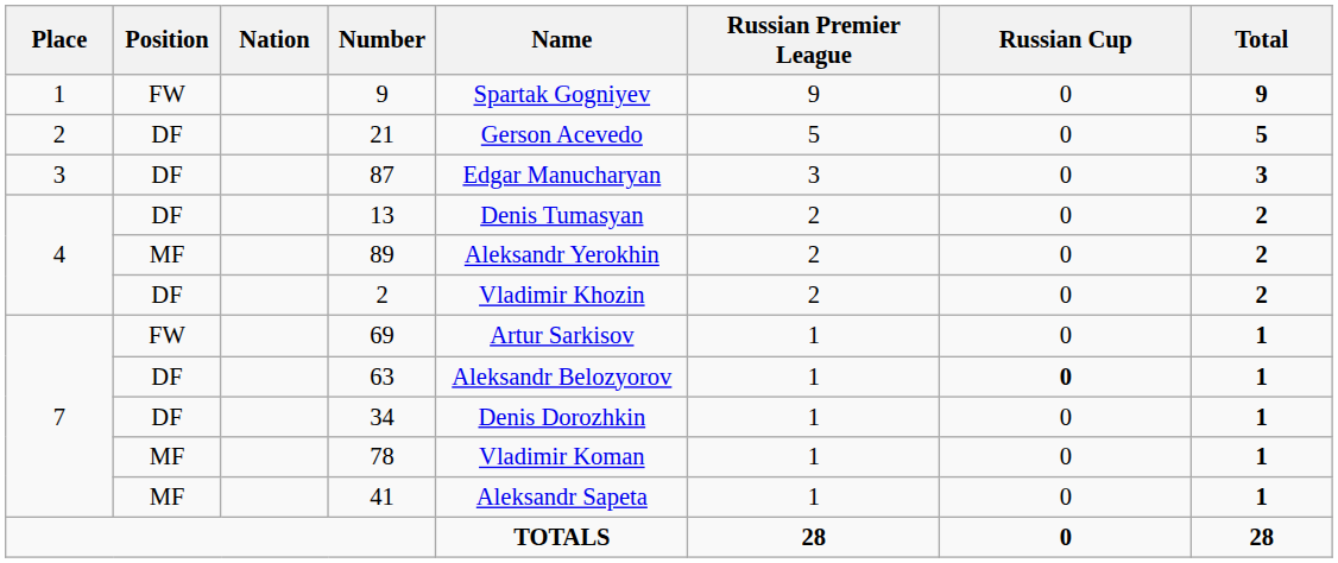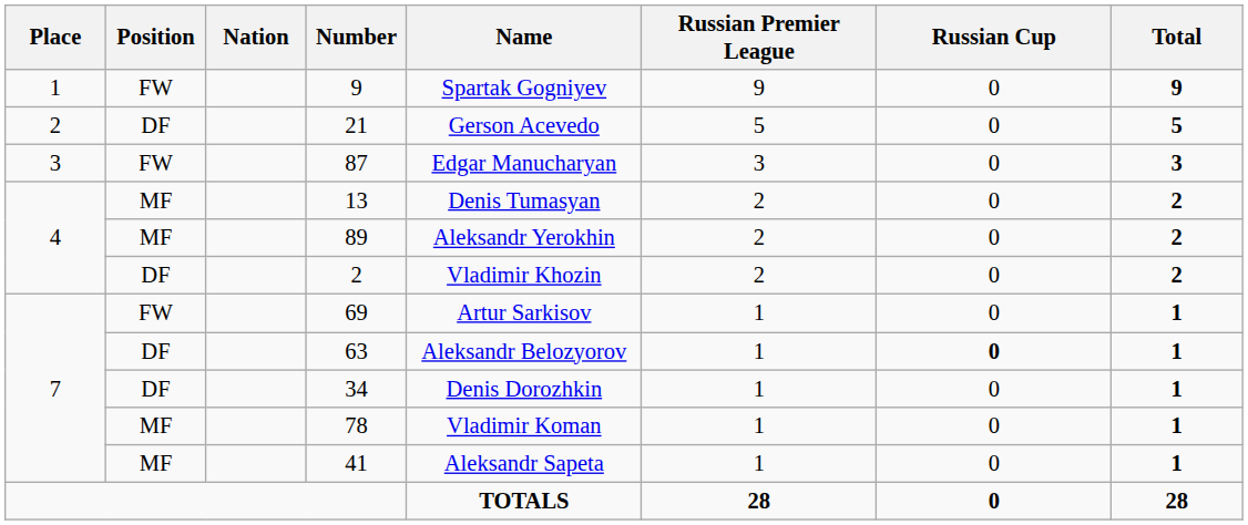87 | Position: DF -> FW
13 | Position: DF -> MF
